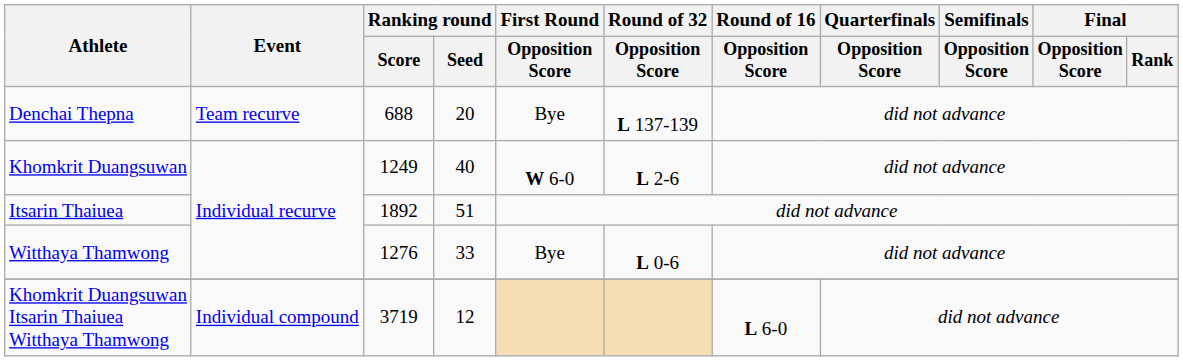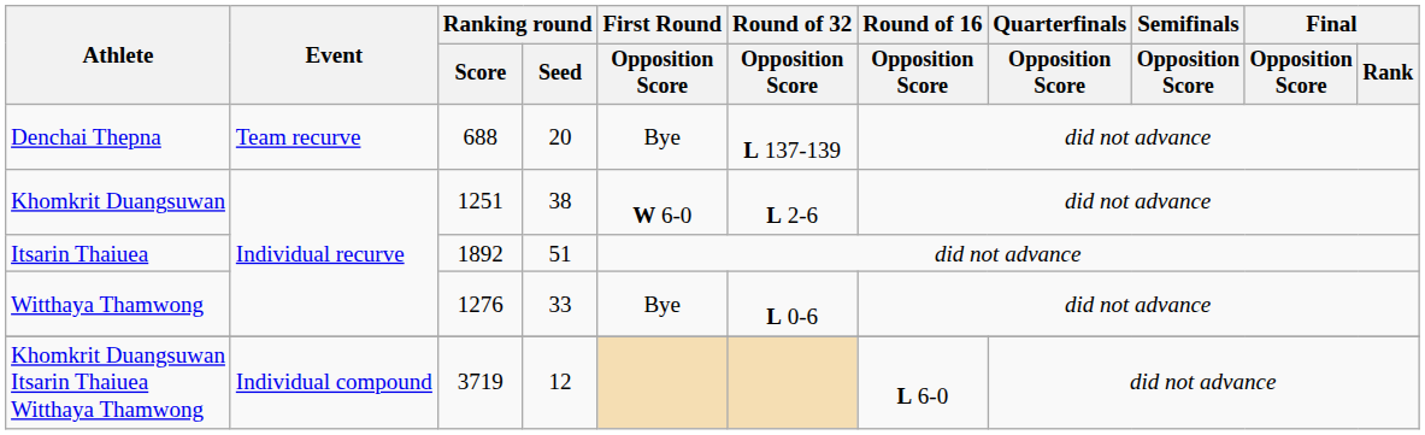Khomkrit Duangsuwan | Ranking round / Score: 1249 -> 1251
Khomkrit Duangsuwan | Ranking round / Seed: 40 -> 38
